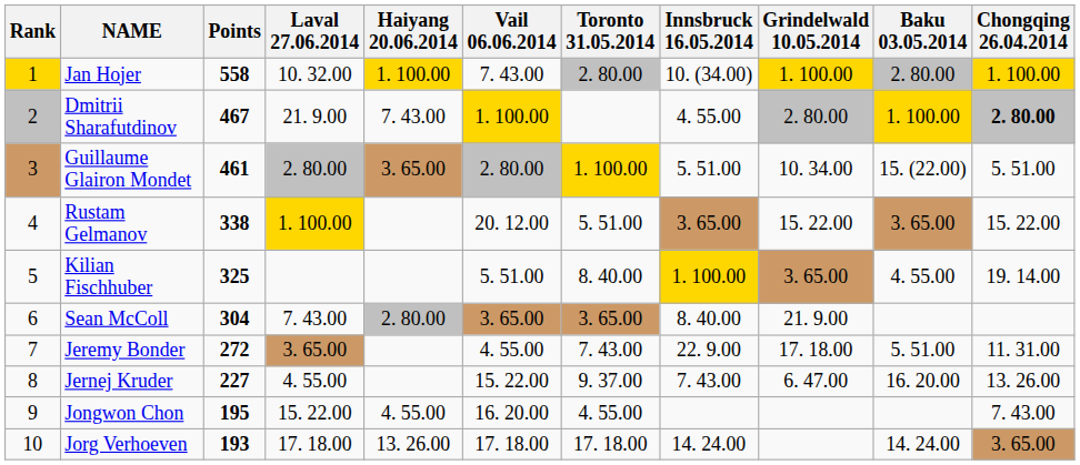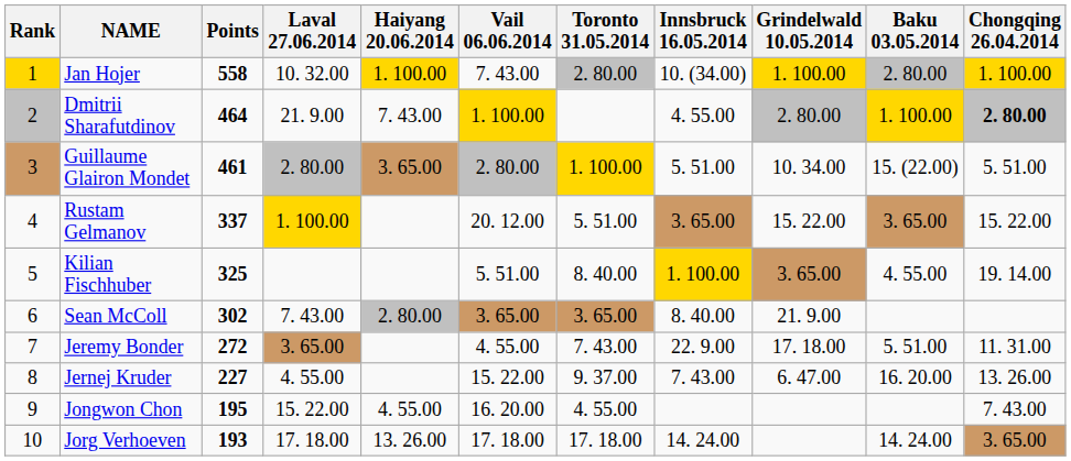Dmitrii Sharafutdinov | Points: 467 -> 464
Rustam Gelmanov | Points: 338 -> 337
Sean McColl | Points: 304 -> 302
